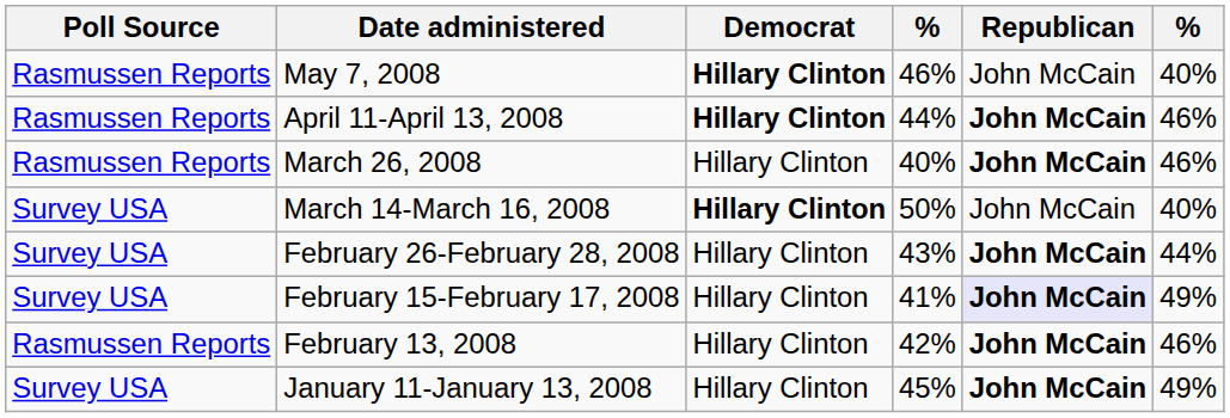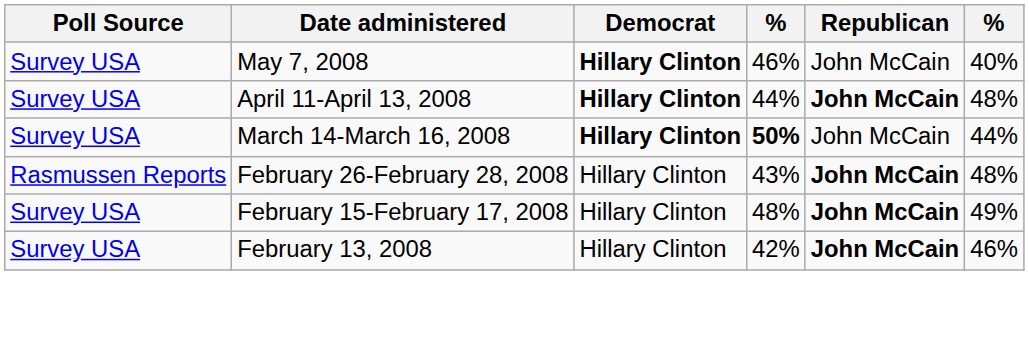May 7, 2008 | Poll Source: Rasmussen Reports -> Survey USA
April 11-April 13, 2008 | Poll Source: Rasmussen Reports -> Survey USA
April 11-April 13, 2008 | column 6: 46% -> 48%
- row: Rasmussen Reports | March 26, 2008 | Hillary Clinton | 40% | John McCain | 46%
March 14-March 16, 2008 | column 4: normal -> bold
March 14-March 16, 2008 | column 6: 40% -> 44%
February 26-February 28, 2008 | Poll Source: Survey USA -> Rasmussen Reports
February 26-February 28, 2008 | column 6: 44% -> 48%
February 15-February 17, 2008 | column 4: 41% -> 48%
February 15-February 17, 2008 | Republican: lavender background -> no background
February 13, 2008 | Poll Source: Rasmussen Reports -> Survey USA
- row: Survey USA | January 11-January 13, 2008 | Hillary Clinton | 45% | John McCain | 49%
